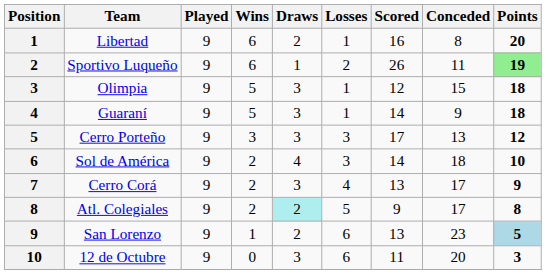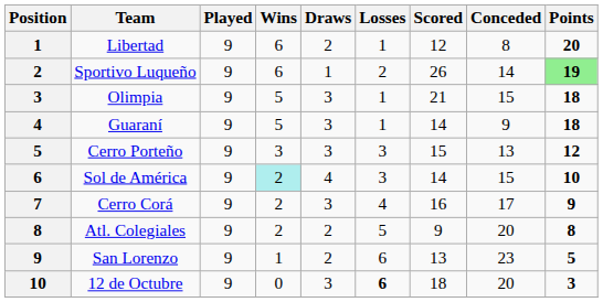Libertad | Scored: 16 -> 12
Sportivo Luqueño | Conceded: 11 -> 14
Olimpia | Scored: 12 -> 21
Cerro Porteño | Scored: 17 -> 15
Sol de América | Wins: no background -> paleturquoise background
Sol de América | Conceded: 18 -> 15
Cerro Corá | Scored: 13 -> 16
Atl. Colegiales | Draws: paleturquoise background -> no background
Atl. Colegiales | Conceded: 17 -> 20
San Lorenzo | Points: lightblue background -> no background
12 de Octubre | Losses: normal -> bold
12 de Octubre | Scored: 11 -> 18
